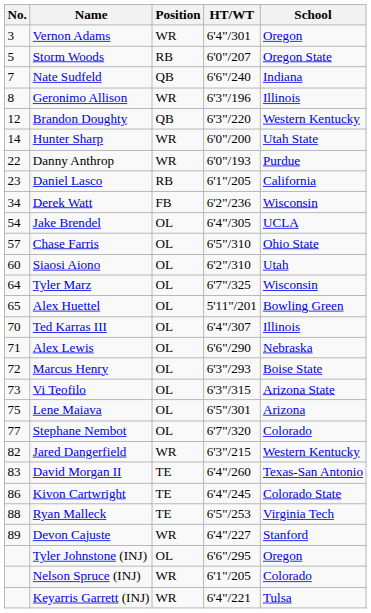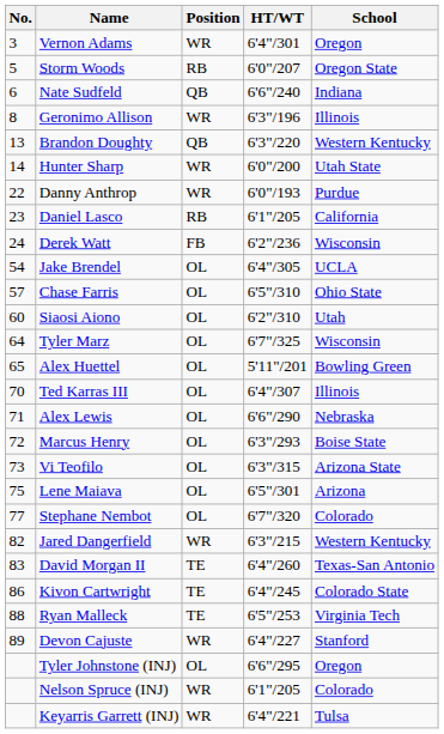Nate Sudfeld | No.: 7 -> 6
Brandon Doughty | No.: 12 -> 13
Derek Watt | No.: 34 -> 24
